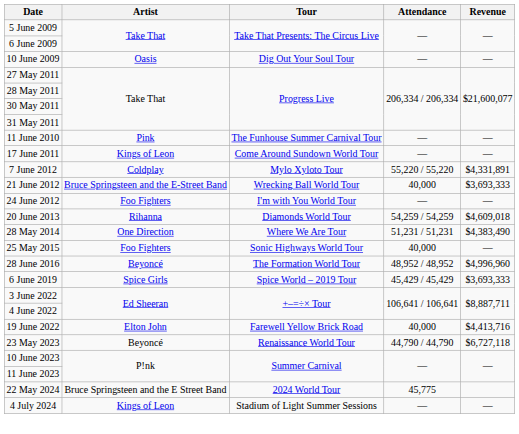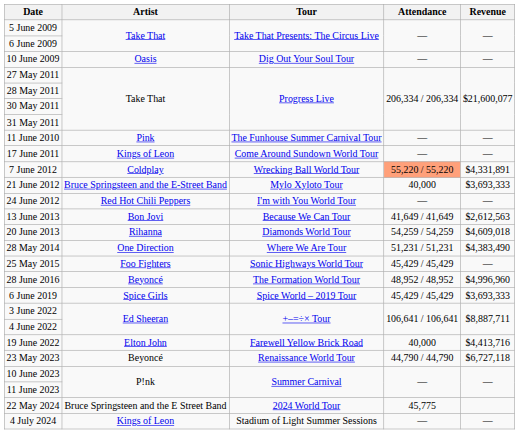7 June 2012 | Tour: Mylo Xyloto Tour -> Wrecking Ball World Tour
7 June 2012 | Attendance: no background -> lightsalmon background
21 June 2012 | Tour: Wrecking Ball World Tour -> Mylo Xyloto Tour
24 June 2012 | Artist: Foo Fighters -> Red Hot Chili Peppers
+ row: 13 June 2013 | Bon Jovi | Because We Can Tour | 41,649 / 41,649 | $2,612,563
25 May 2015 | Attendance: 40,000 -> 45,429 / 45,429
